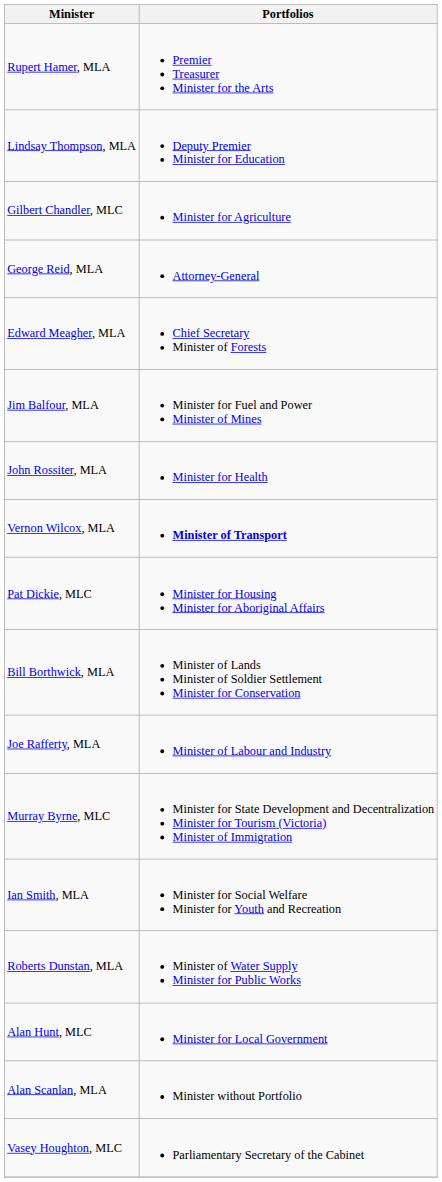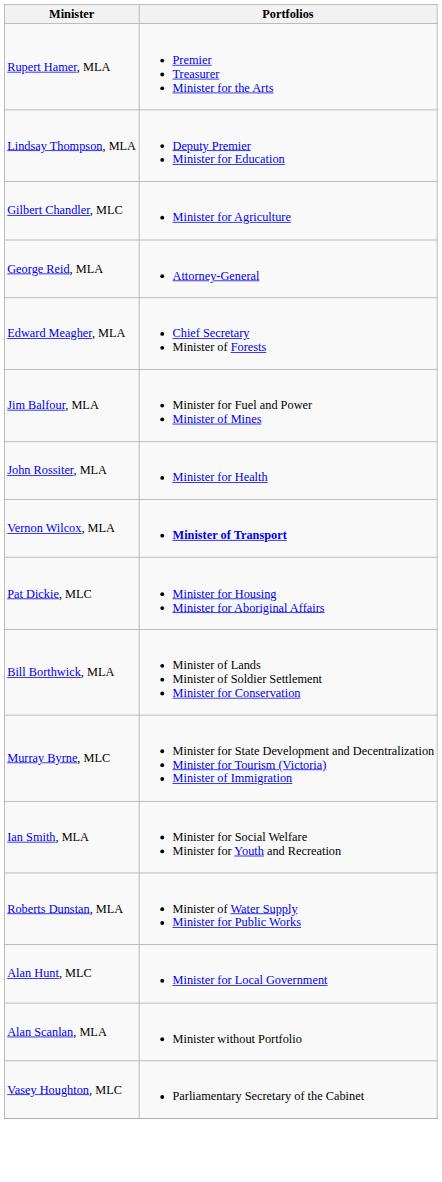- row: Joe Rafferty, MLA | Minister of Labour and Industry
